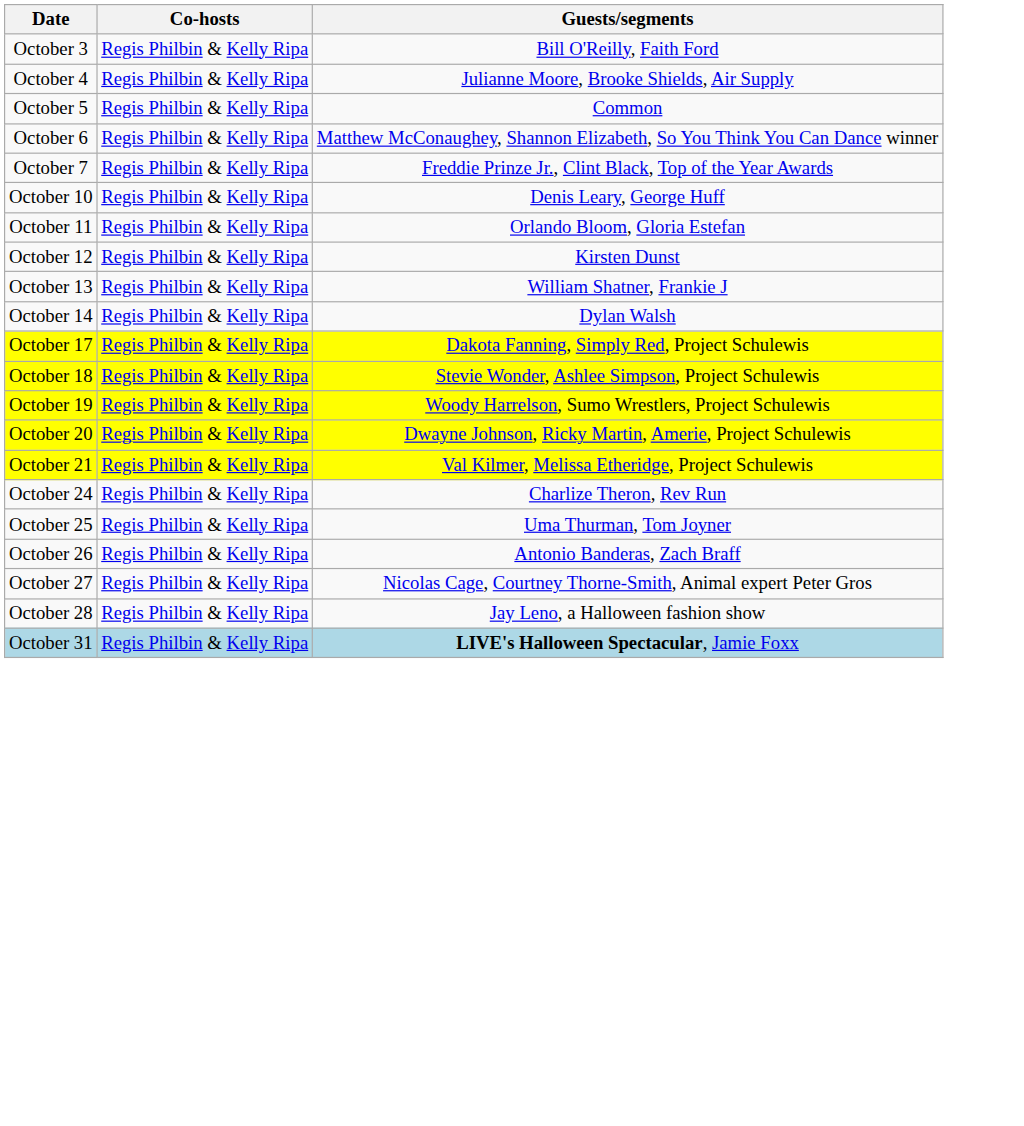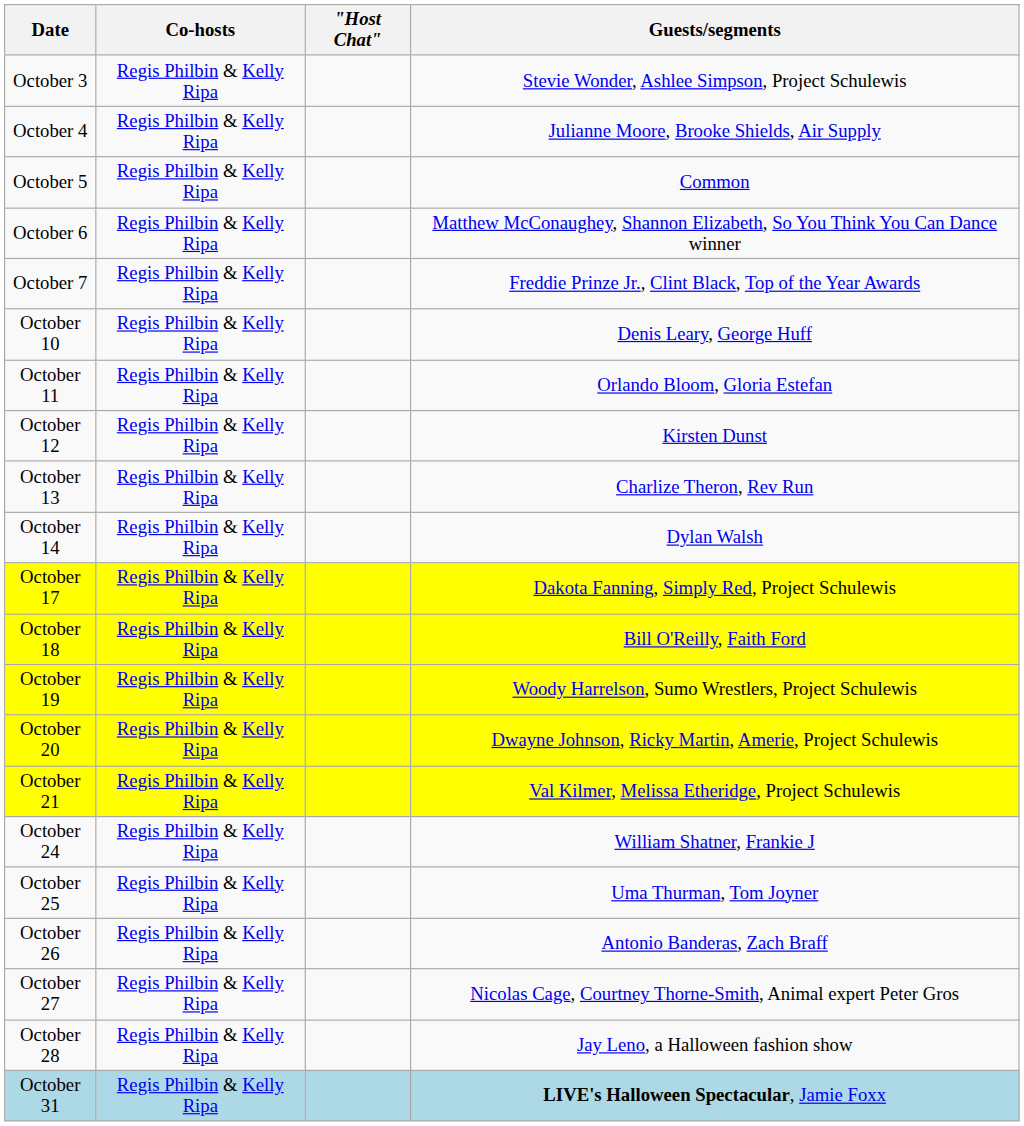+ column: "Host Chat"
October 3 | Guests/segments: Bill O'Reilly, Faith Ford -> Stevie Wonder, Ashlee Simpson, Project Schulewis
October 13 | Guests/segments: William Shatner, Frankie J -> Charlize Theron, Rev Run
October 18 | Guests/segments: Stevie Wonder, Ashlee Simpson, Project Schulewis -> Bill O'Reilly, Faith Ford
October 24 | Guests/segments: Charlize Theron, Rev Run -> William Shatner, Frankie J
